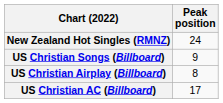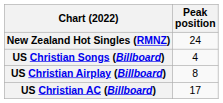US Christian Songs (Billboard) | Peak position: 9 -> 4
